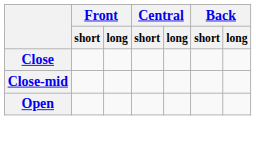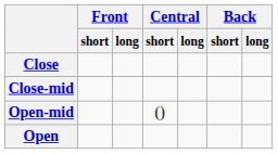+ row: Open-mid | ()
